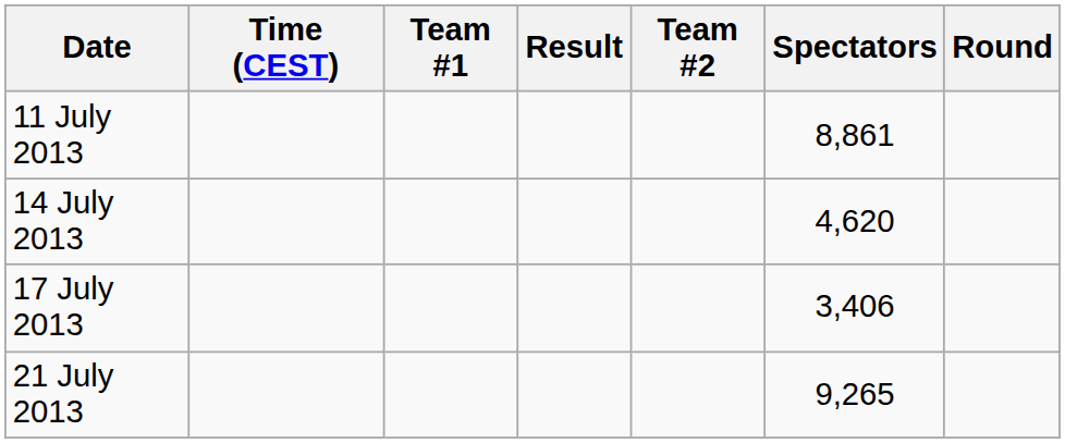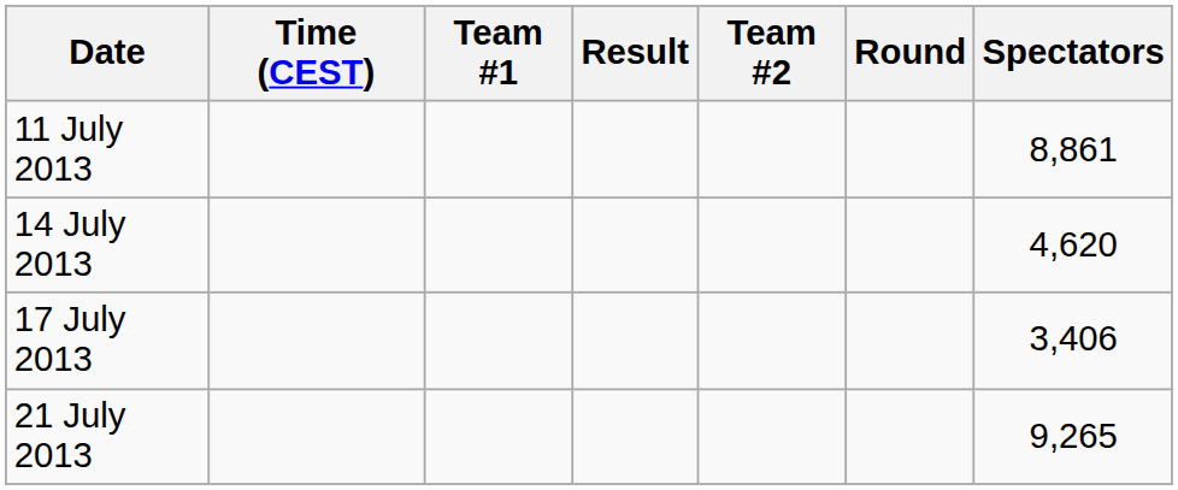columns swapped: Round <-> Spectators
